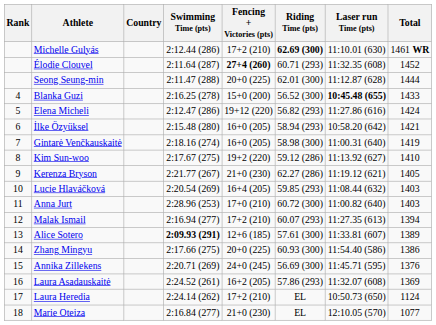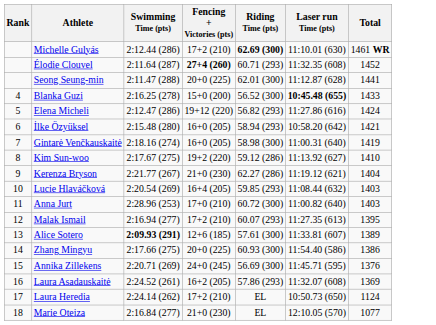- column: Country
Seong Seung-min | Total: 1444 -> 1441
Kerenza Bryson | Total: 1405 -> 1404
Malak Ismail | Total: 1394 -> 1395
